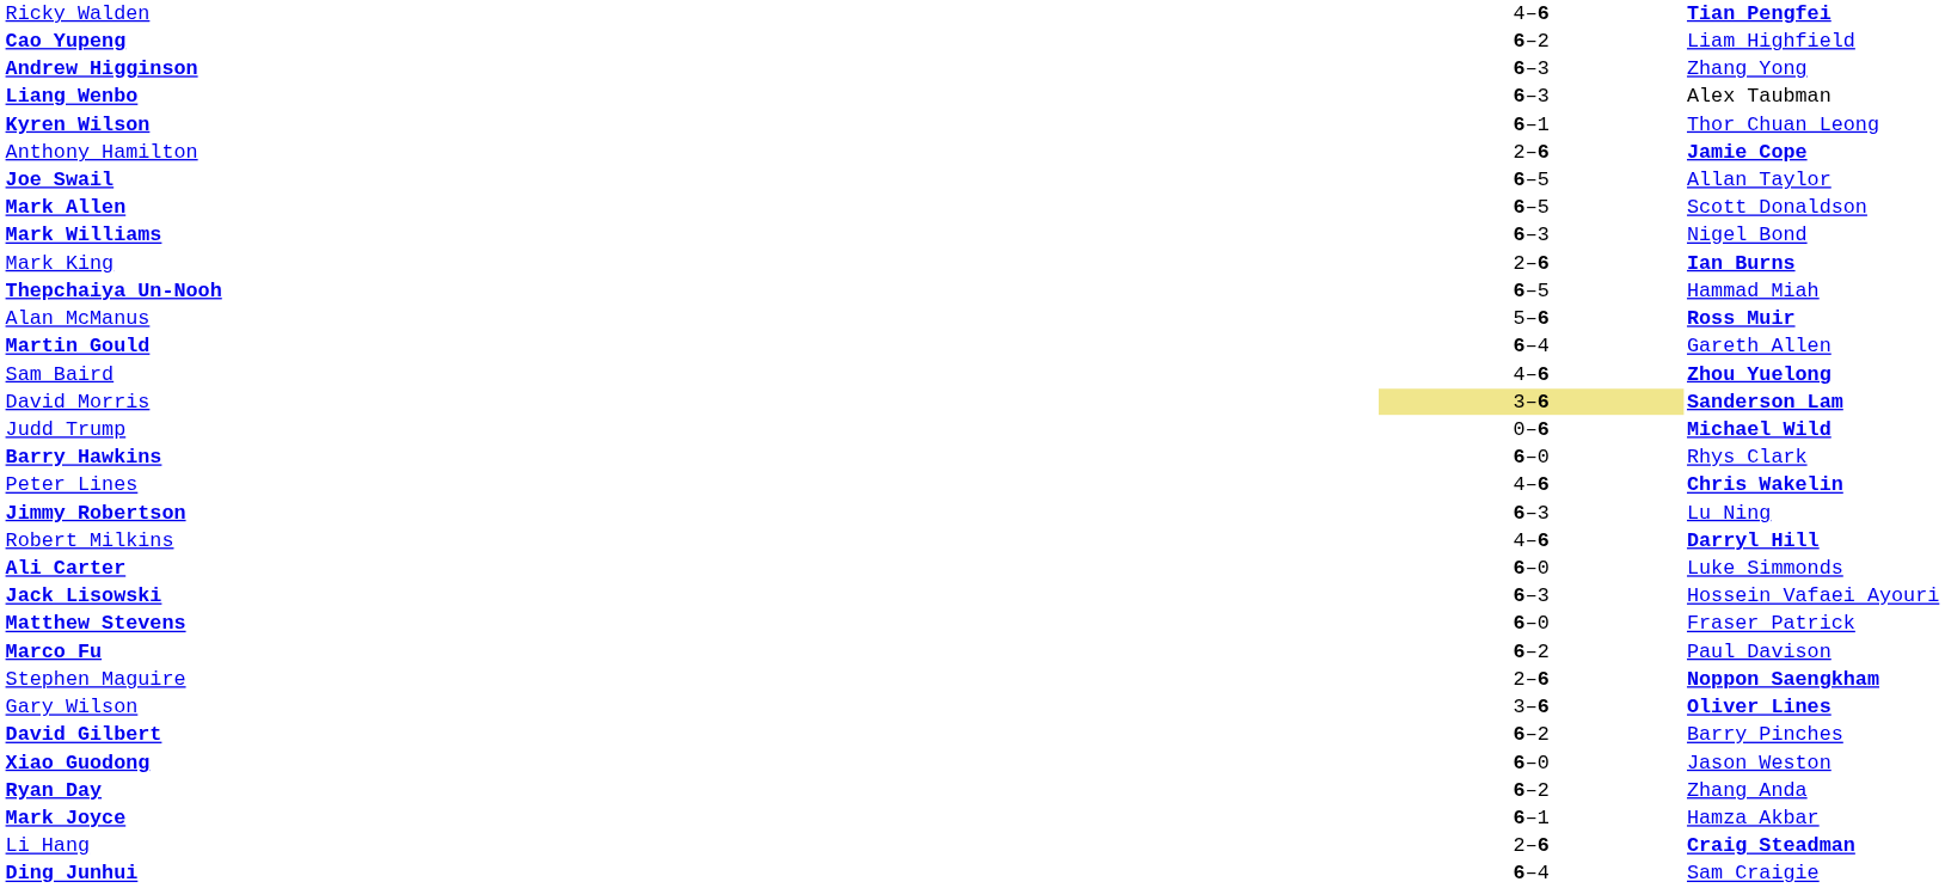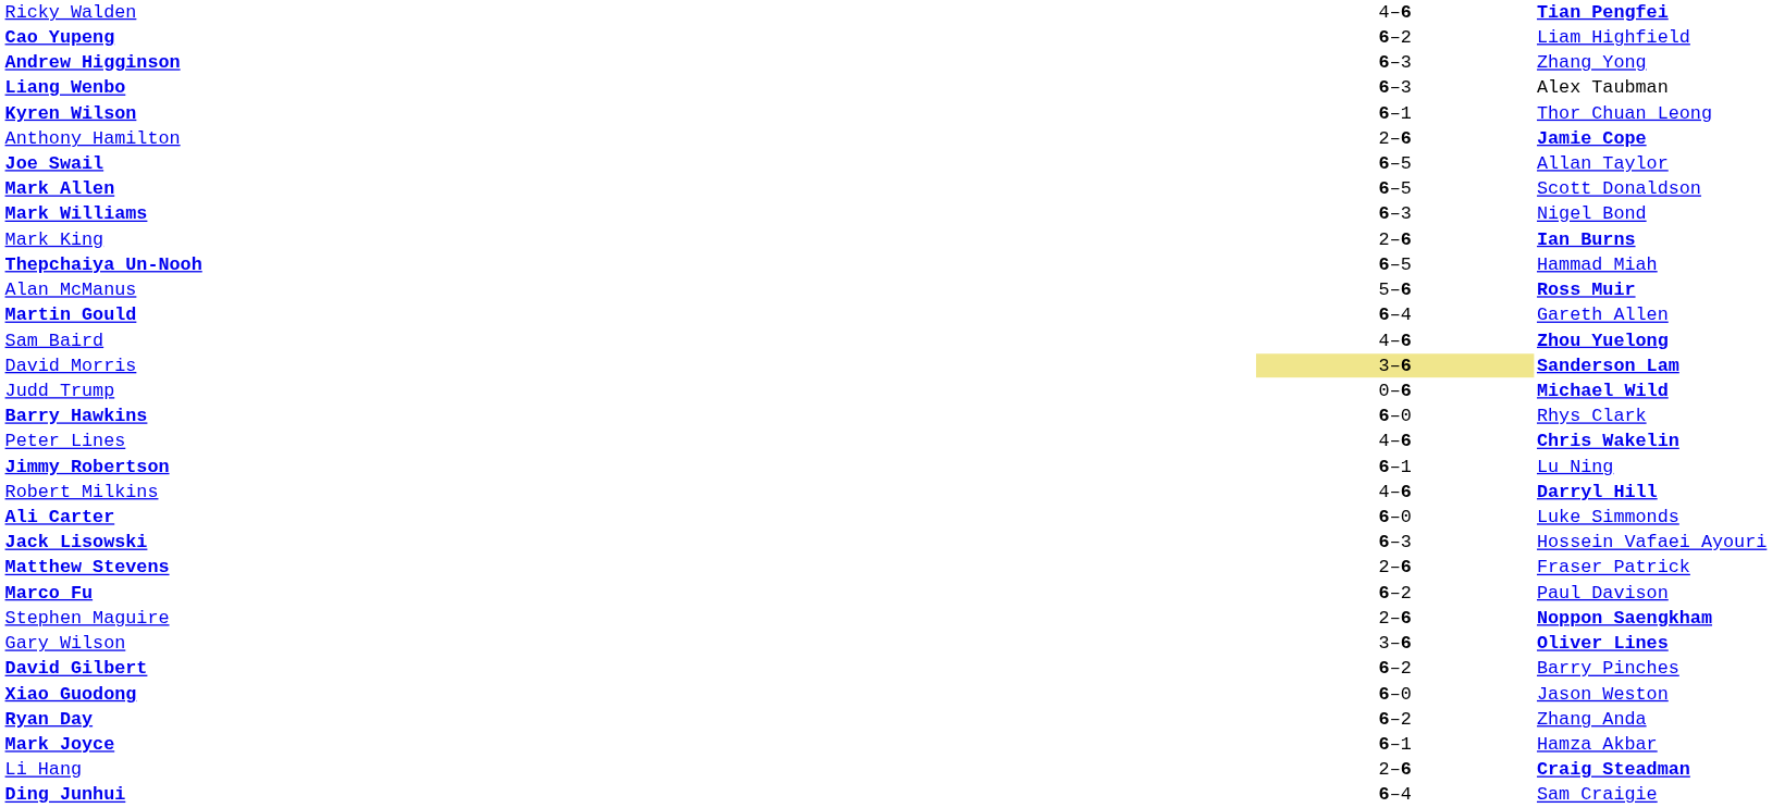Jimmy Robertson | column 2: 6–3 -> 6–1
Matthew Stevens | column 2: 6–0 -> 2–6
